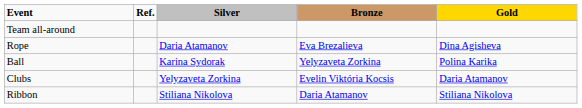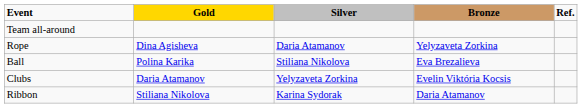columns swapped: Gold <-> Ref.
Rope | Bronze: Eva Brezalieva -> Yelyzaveta Zorkina
Ball | Silver: Karina Sydorak -> Stiliana Nikolova
Ball | Bronze: Yelyzaveta Zorkina -> Eva Brezalieva
Ribbon | Silver: Stiliana Nikolova -> Karina Sydorak
